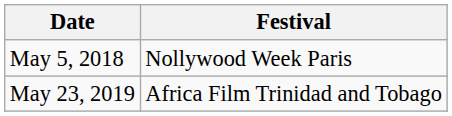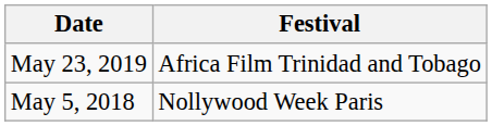rows swapped: May 5, 2018 <-> May 23, 2019
